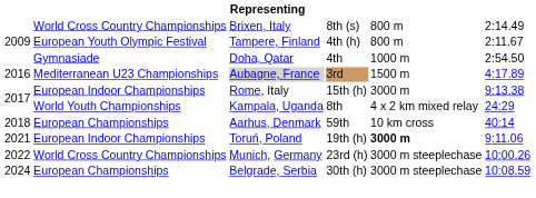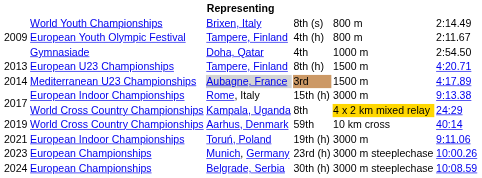8th (s) | column 2: World Cross Country Championships -> World Youth Championships
+ row: 2013 | European U23 Championships | Tampere, Finland | 8th (h) | 1500 m | 4:20.71
3rd | column 1: 2016 -> 2014
8th | column 2: World Youth Championships -> World Cross Country Championships
8th | column 5: no background -> gold background
59th | column 1: 2018 -> 2019
59th | column 2: European Championships -> World Cross Country Championships
19th (h) | column 5: bold -> normal
23rd (h) | column 1: 2022 -> 2023
23rd (h) | column 2: World Cross Country Championships -> European Championships
